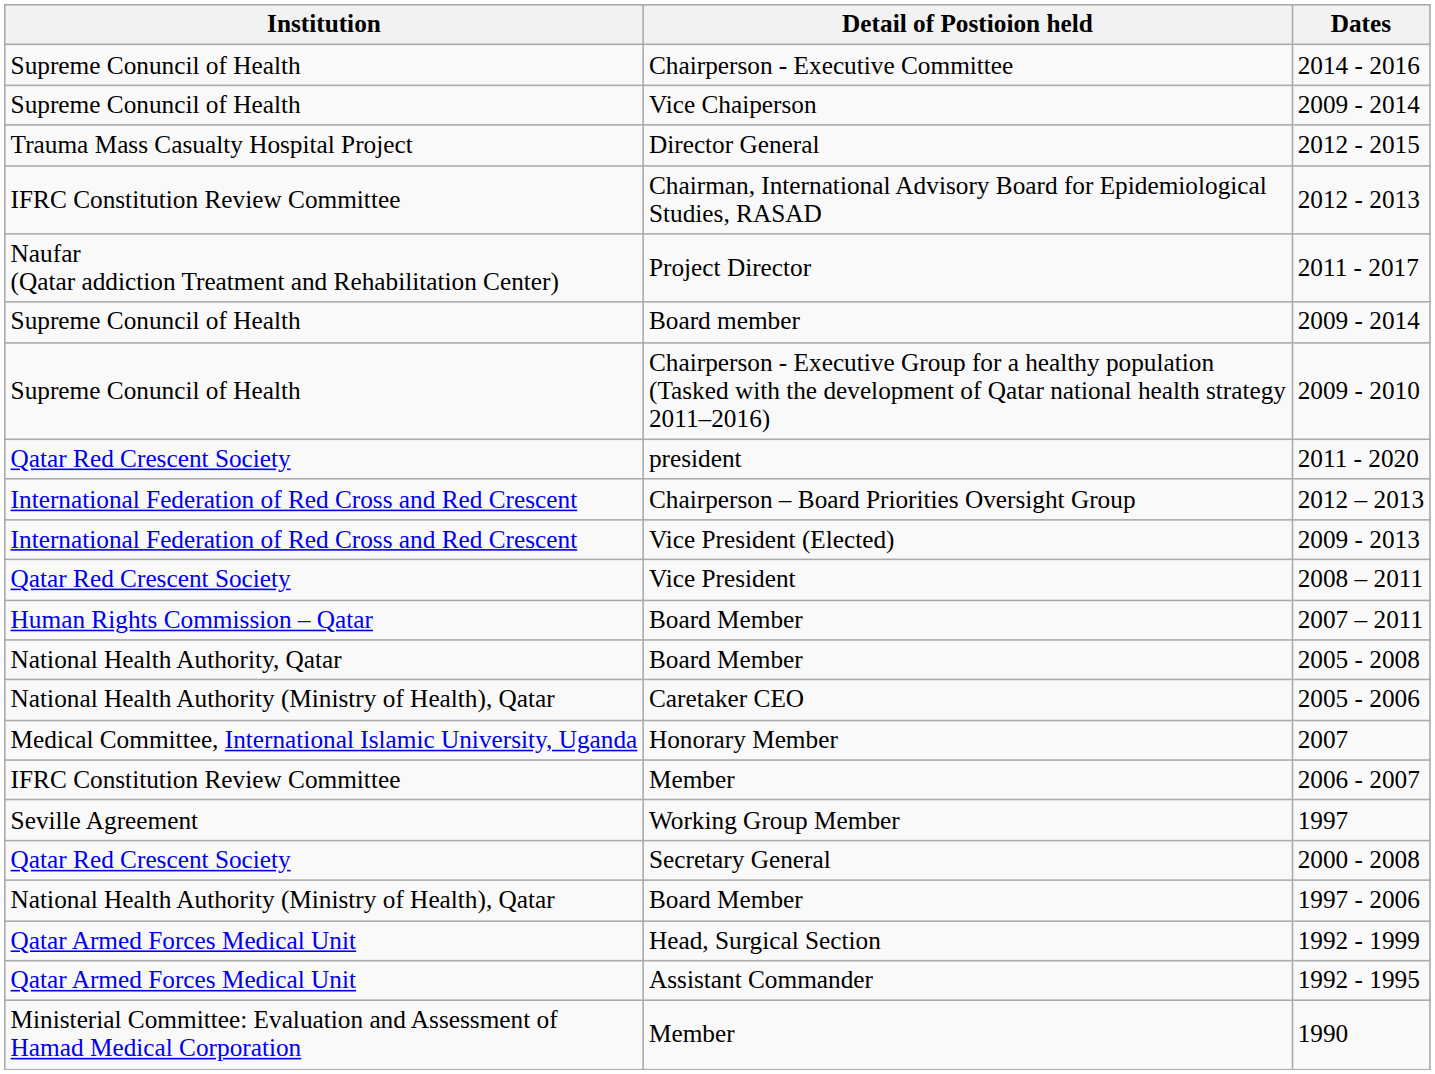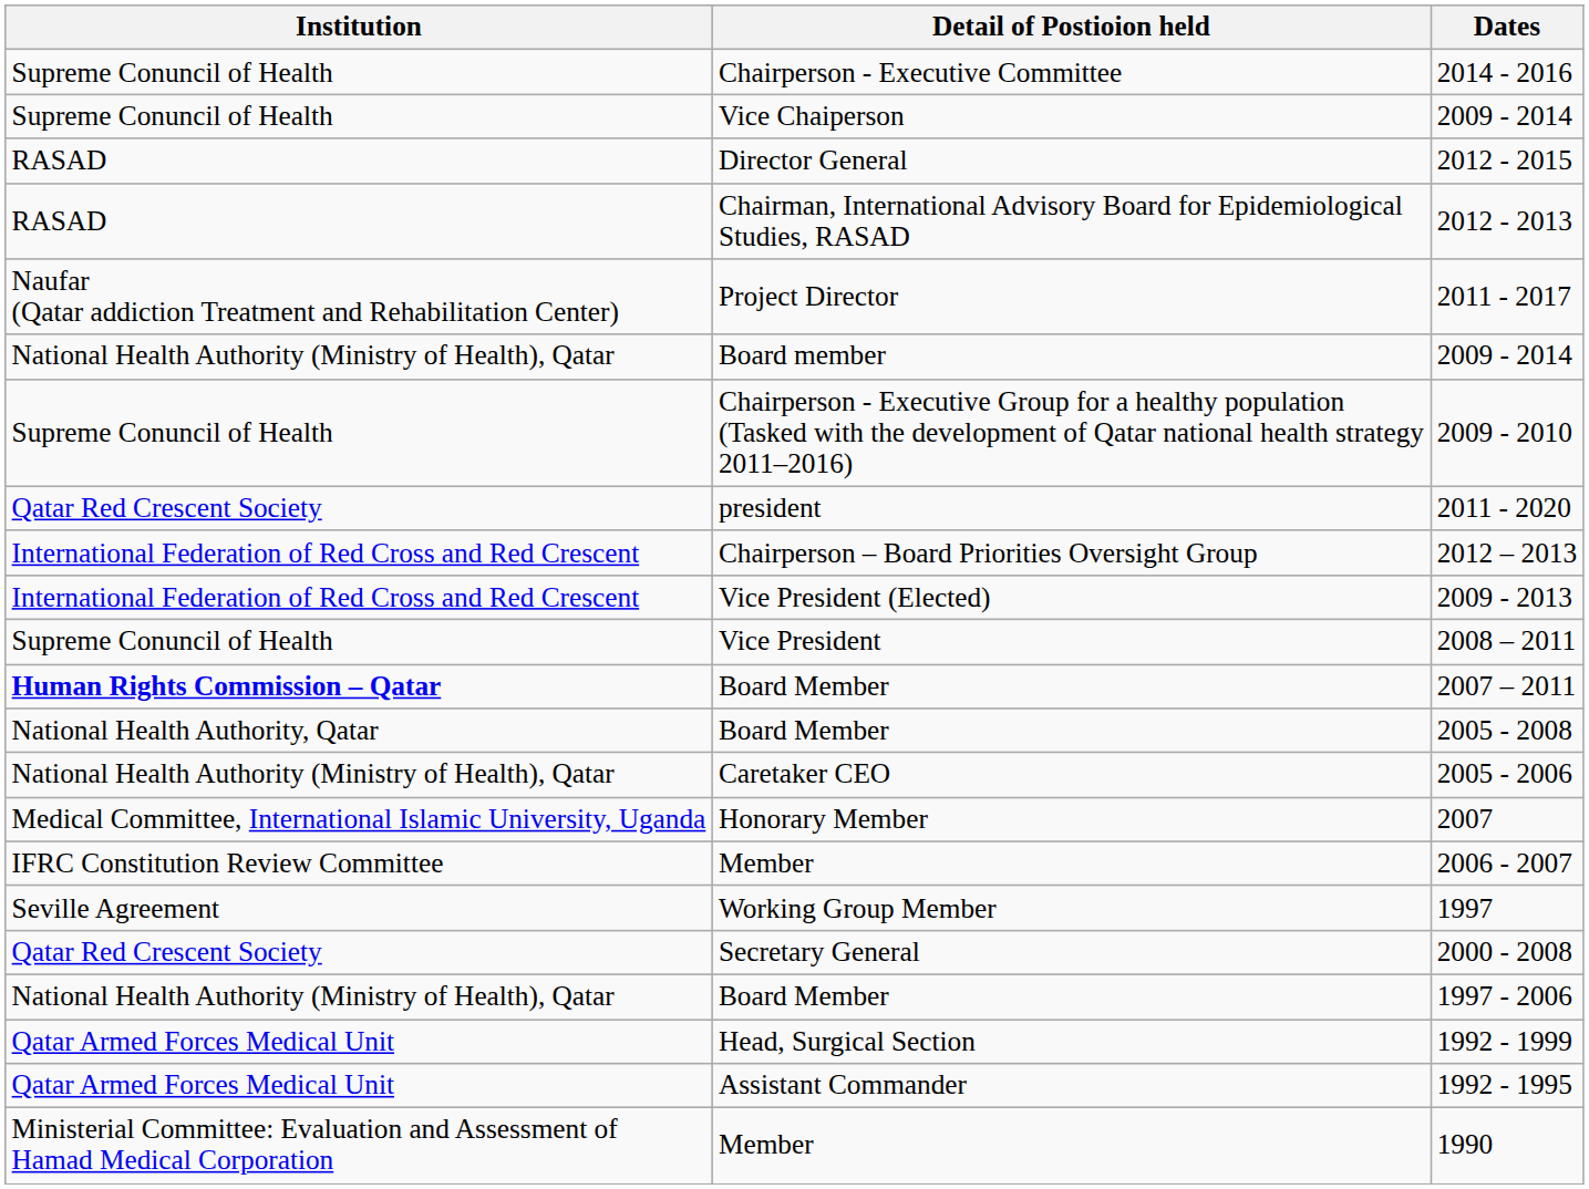2012 - 2015 | Institution: Trauma Mass Casualty Hospital Project -> RASAD
2012 - 2013 | Institution: IFRC Constitution Review Committee -> RASAD
Board member / 2009 - 2014 | Institution: Supreme Conuncil of Health -> National Health Authority (Ministry of Health), Qatar
2008 – 2011 | Institution: Qatar Red Crescent Society -> Supreme Conuncil of Health
2007 – 2011 | Institution: normal -> bold
